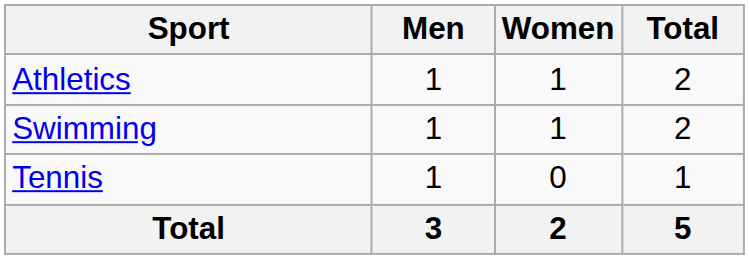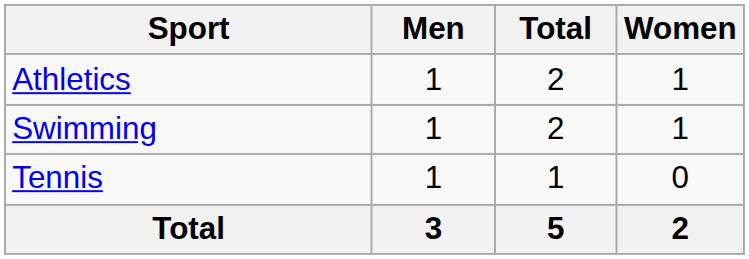columns swapped: Women <-> Total
